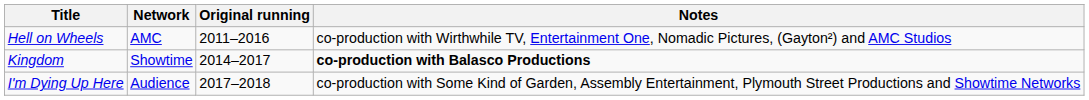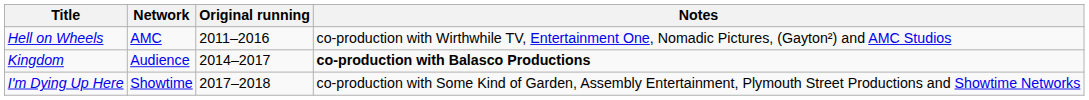Kingdom | Network: Showtime -> Audience
I'm Dying Up Here | Network: Audience -> Showtime
